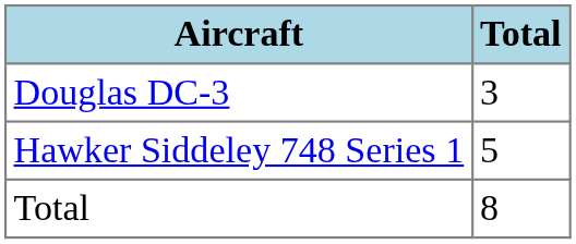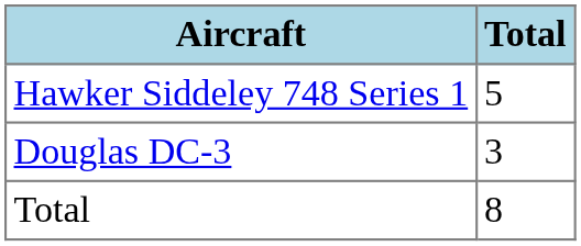rows swapped: Hawker Siddeley 748 Series 1 <-> Douglas DC-3
